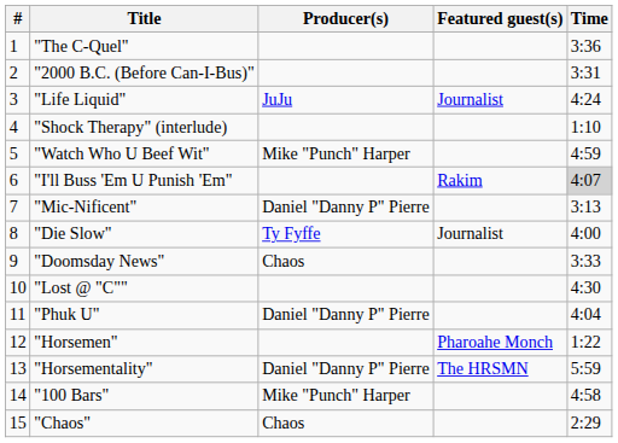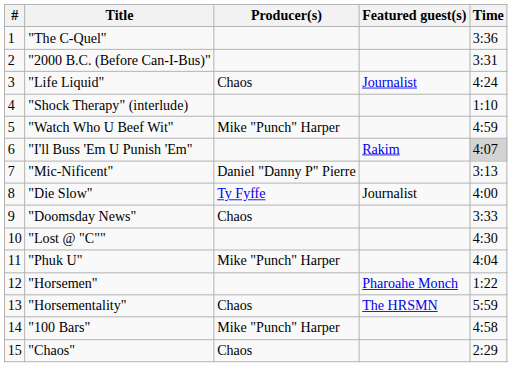"Life Liquid" | Producer(s): JuJu -> Chaos
"Phuk U" | Producer(s): Daniel "Danny P" Pierre -> Mike "Punch" Harper
"Horsementality" | Producer(s): Daniel "Danny P" Pierre -> Chaos
